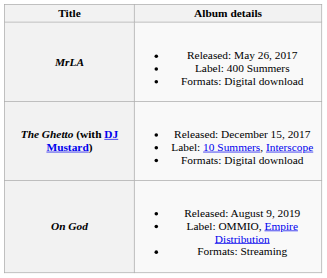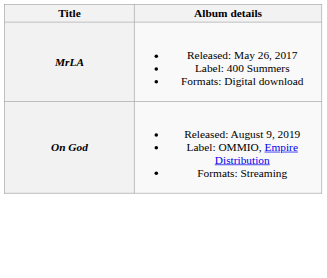- row: The Ghetto (with DJ Mustard) | Released: December 15, 2017 Label: 10 Summers, Interscope Formats: Digital download
